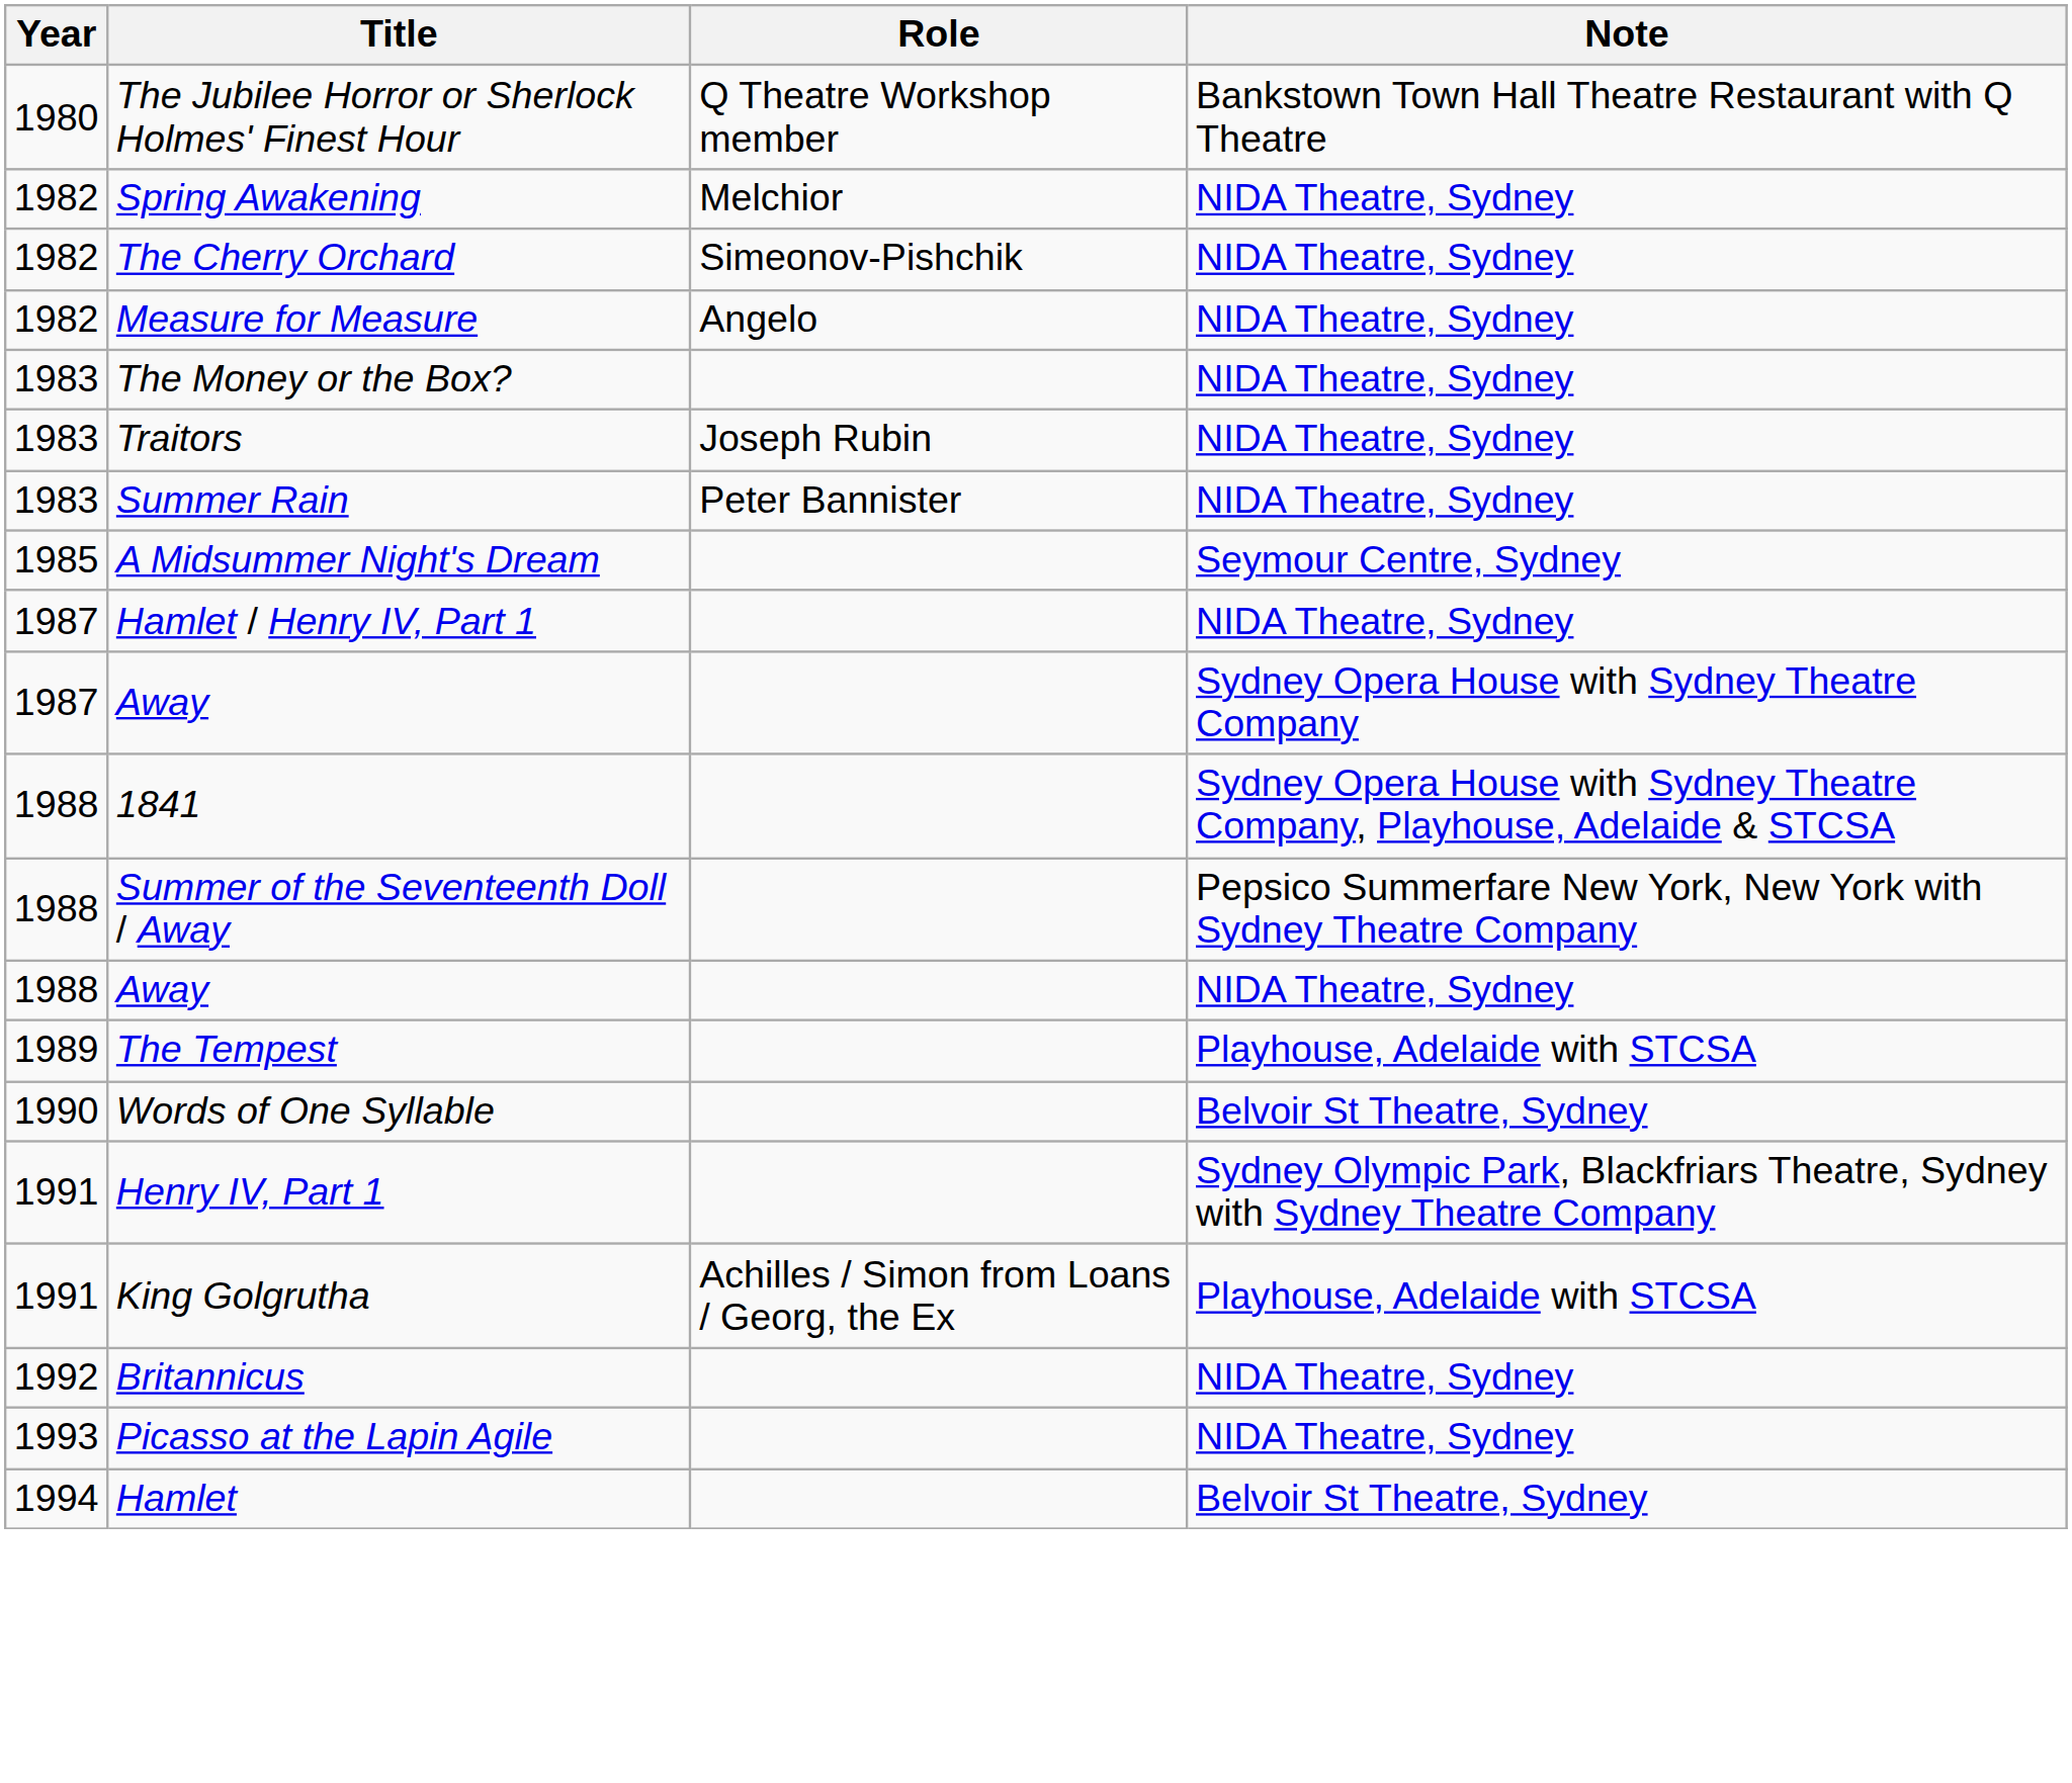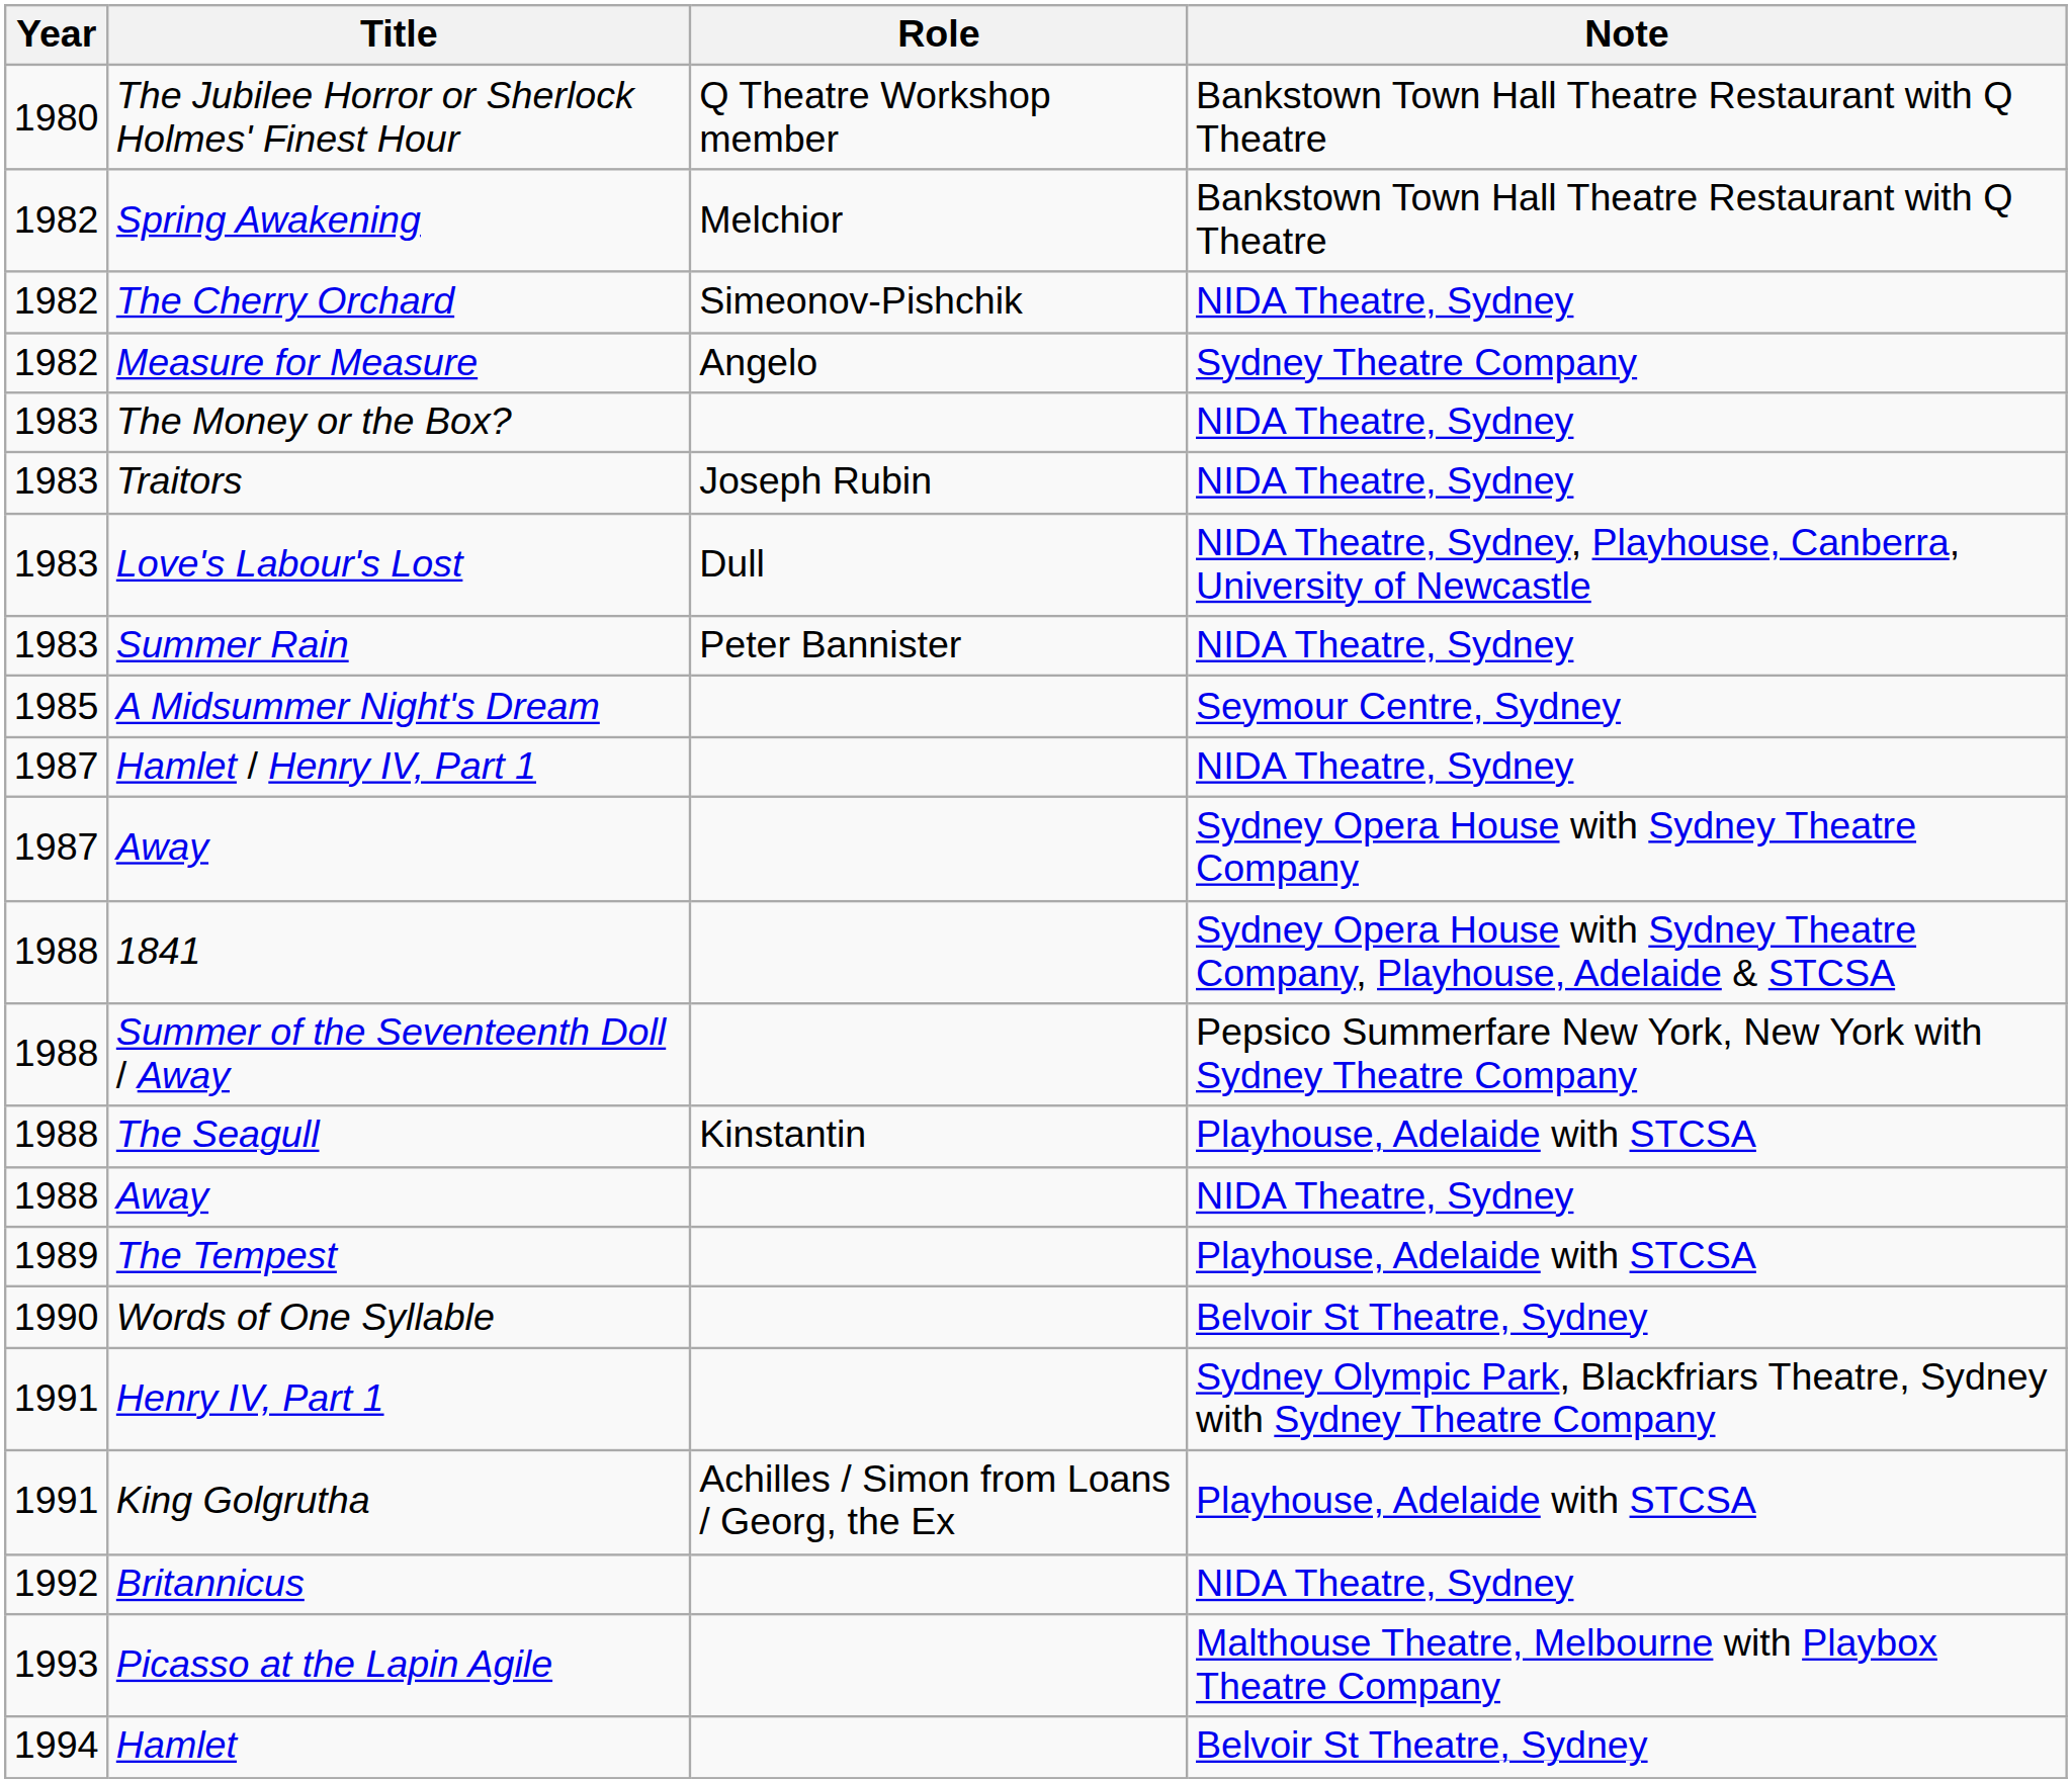Spring Awakening | Note: NIDA Theatre, Sydney -> Bankstown Town Hall Theatre Restaurant with Q Theatre
Measure for Measure | Note: NIDA Theatre, Sydney -> Sydney Theatre Company
+ row: 1983 | Love's Labour's Lost | Dull | NIDA Theatre, Sydney, Playhouse, Canberra, University of Newcastle
+ row: 1988 | The Seagull | Kinstantin | Playhouse, Adelaide with STCSA
Picasso at the Lapin Agile | Note: NIDA Theatre, Sydney -> Malthouse Theatre, Melbourne with Playbox Theatre Company
